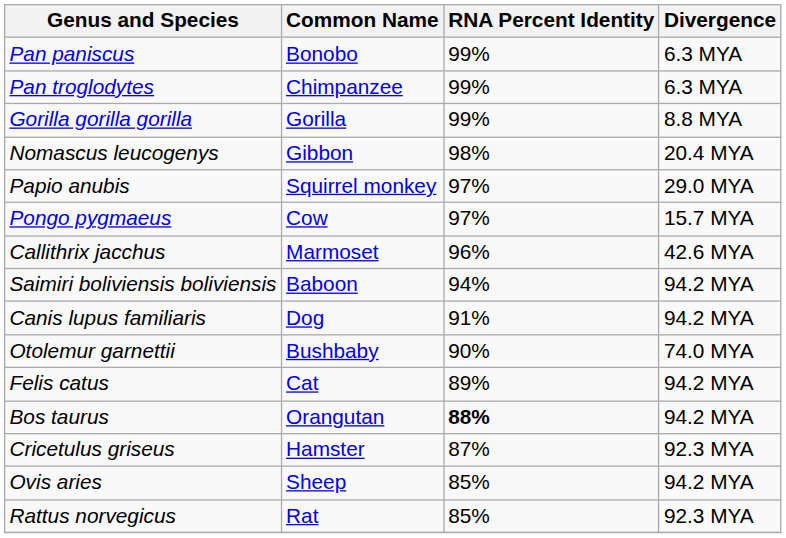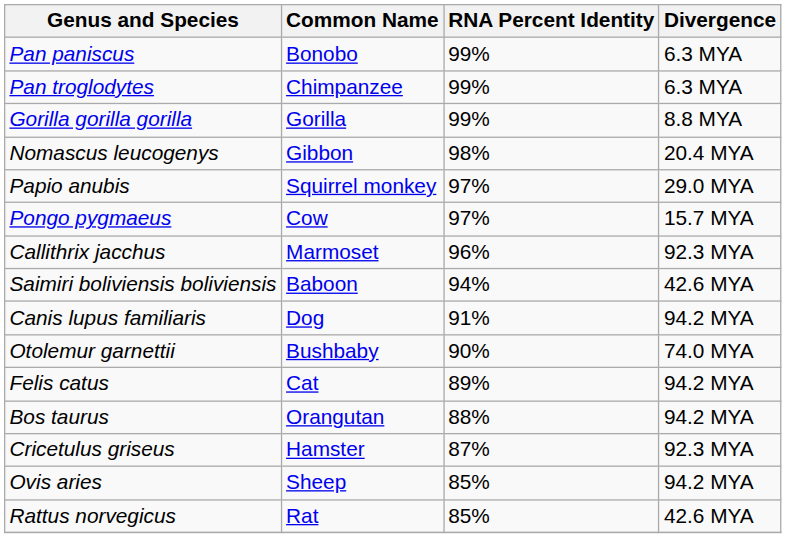Callithrix jacchus | Divergence: 42.6 MYA -> 92.3 MYA
Saimiri boliviensis boliviensis | Divergence: 94.2 MYA -> 42.6 MYA
Bos taurus | RNA Percent Identity: bold -> normal
Rattus norvegicus | Divergence: 92.3 MYA -> 42.6 MYA
